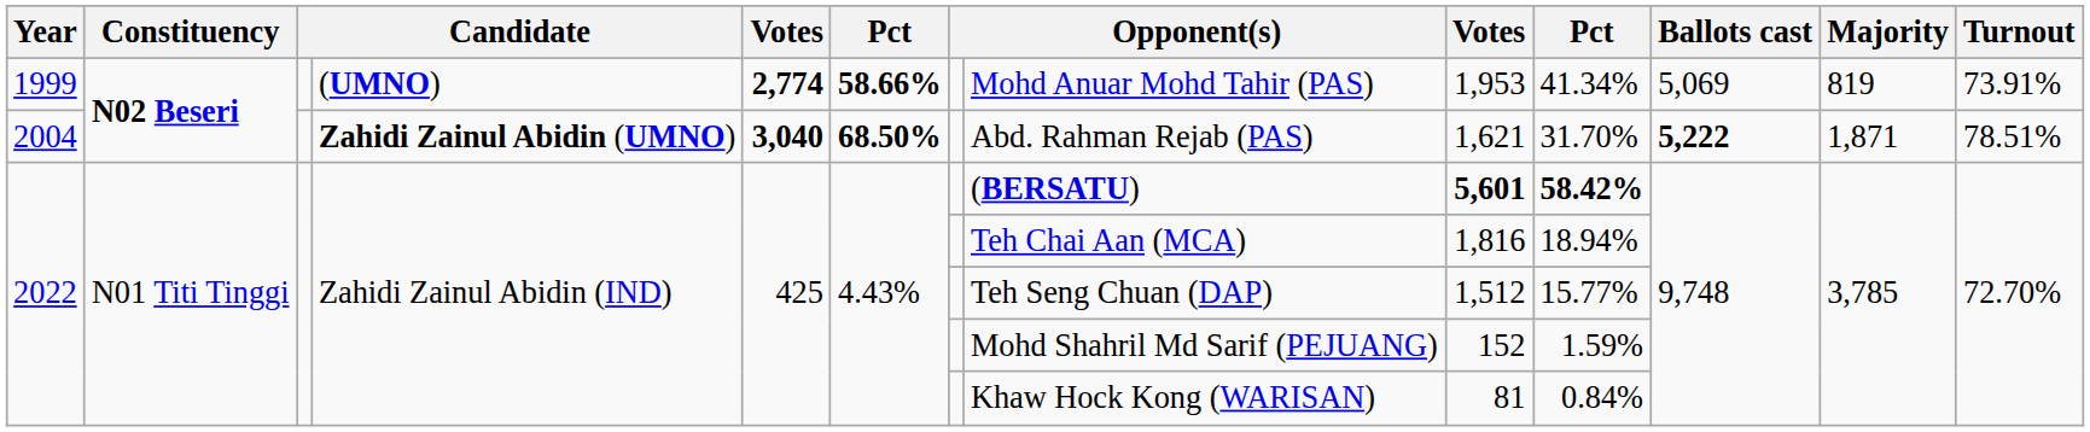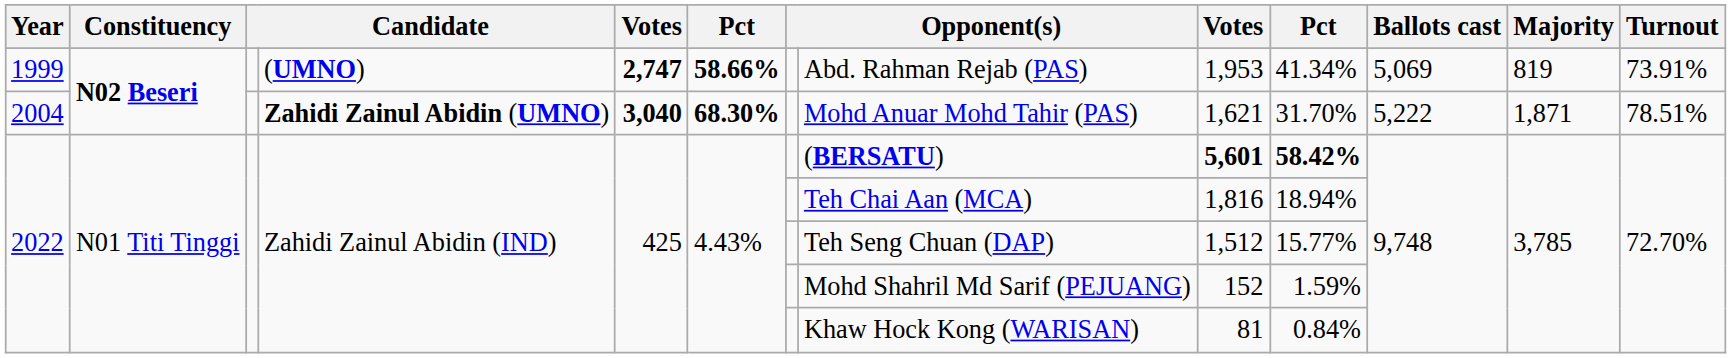1999 | column 5: 2,774 -> 2,747
1999 | column 8: Mohd Anuar Mohd Tahir (PAS) -> Abd. Rahman Rejab (PAS)
2004 | column 6: 68.50% -> 68.30%
2004 | column 8: Abd. Rahman Rejab (PAS) -> Mohd Anuar Mohd Tahir (PAS)
2004 | Ballots cast: bold -> normal
